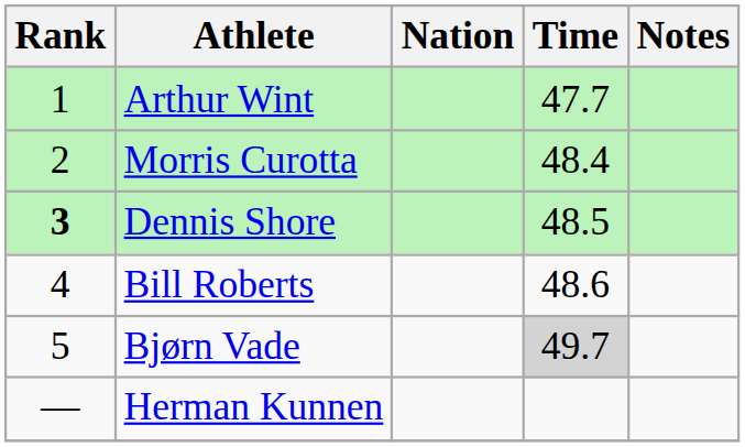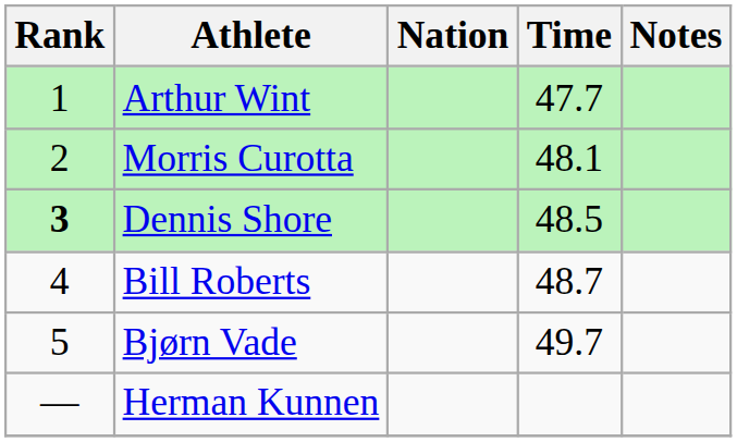Morris Curotta | Time: 48.4 -> 48.1
Bill Roberts | Time: 48.6 -> 48.7
Bjørn Vade | Time: lightgrey background -> no background
